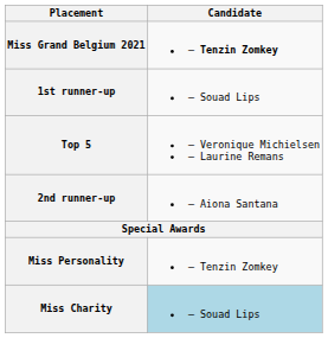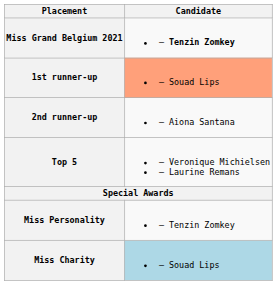1st runner-up | Candidate: no background -> lightsalmon background
rows swapped: 2nd runner-up <-> Top 5
